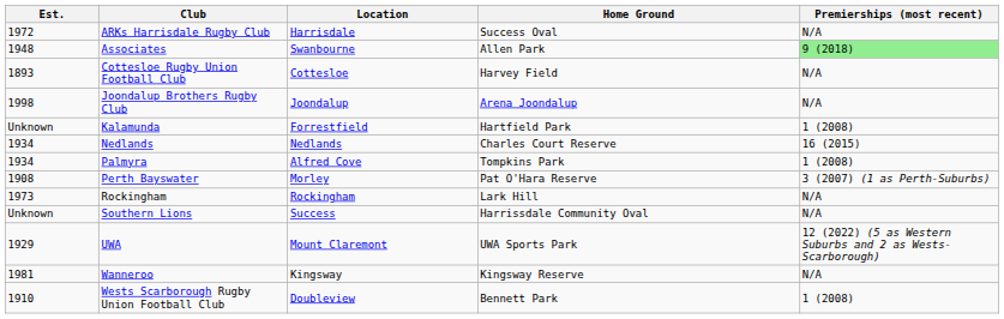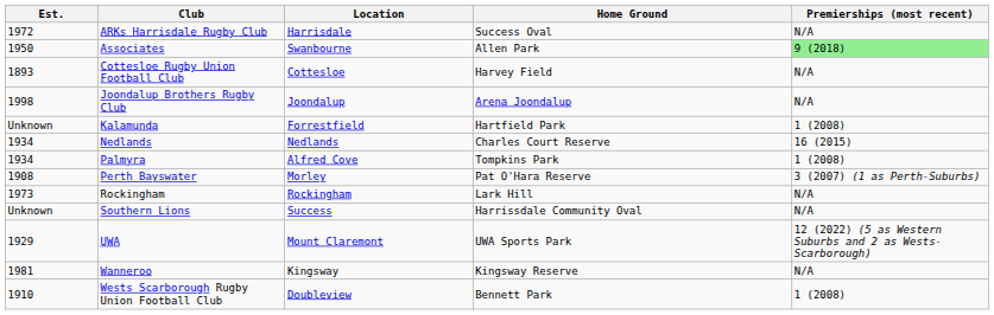Associates | Est.: 1948 -> 1950
